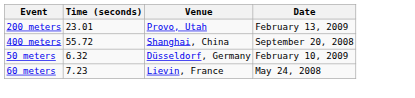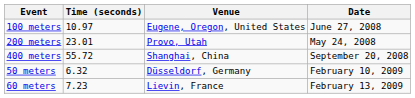+ row: 100 meters | 10.97 | Eugene, Oregon, United States | June 27, 2008
200 meters | Date: February 13, 2009 -> May 24, 2008
60 meters | Date: May 24, 2008 -> February 13, 2009
